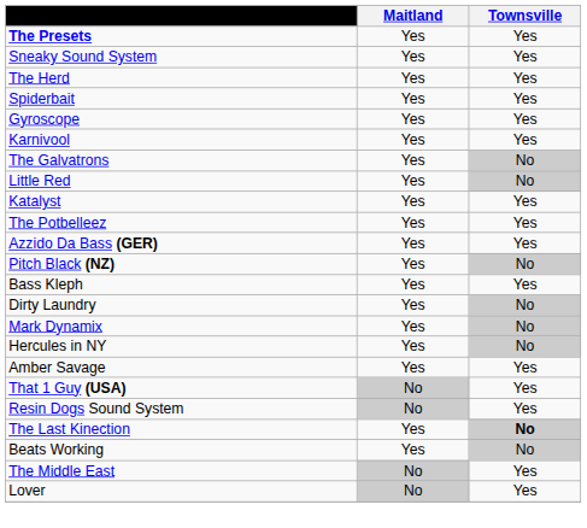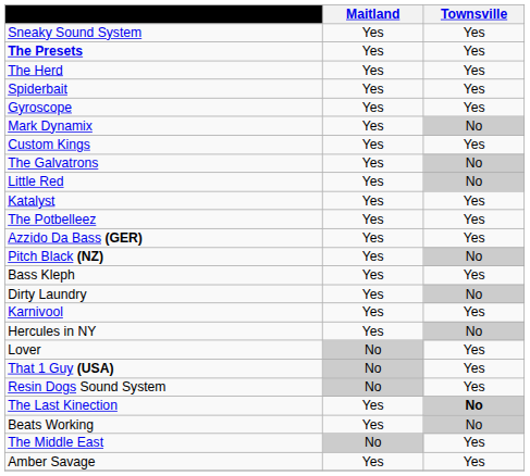rows swapped: The Presets <-> Sneaky Sound System
rows swapped: Karnivool <-> Mark Dynamix
+ row: Custom Kings | Yes | Yes
rows swapped: Amber Savage <-> Lover
